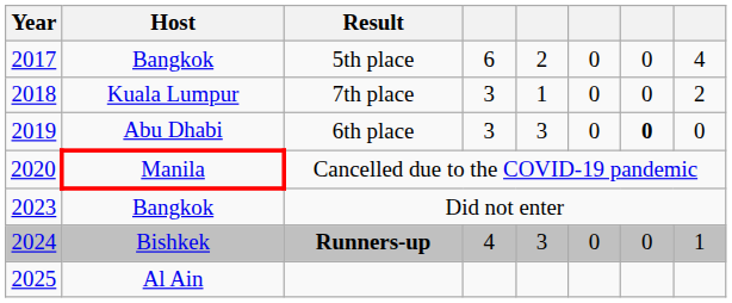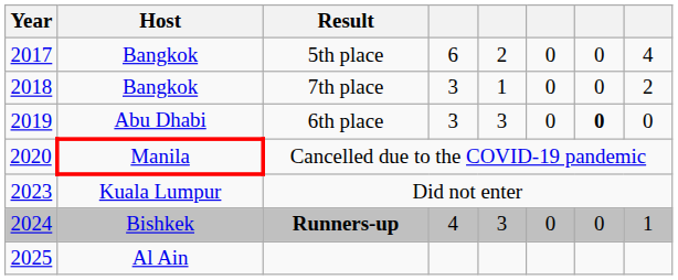7th place | Host: Kuala Lumpur -> Bangkok
Did not enter | Host: Bangkok -> Kuala Lumpur
